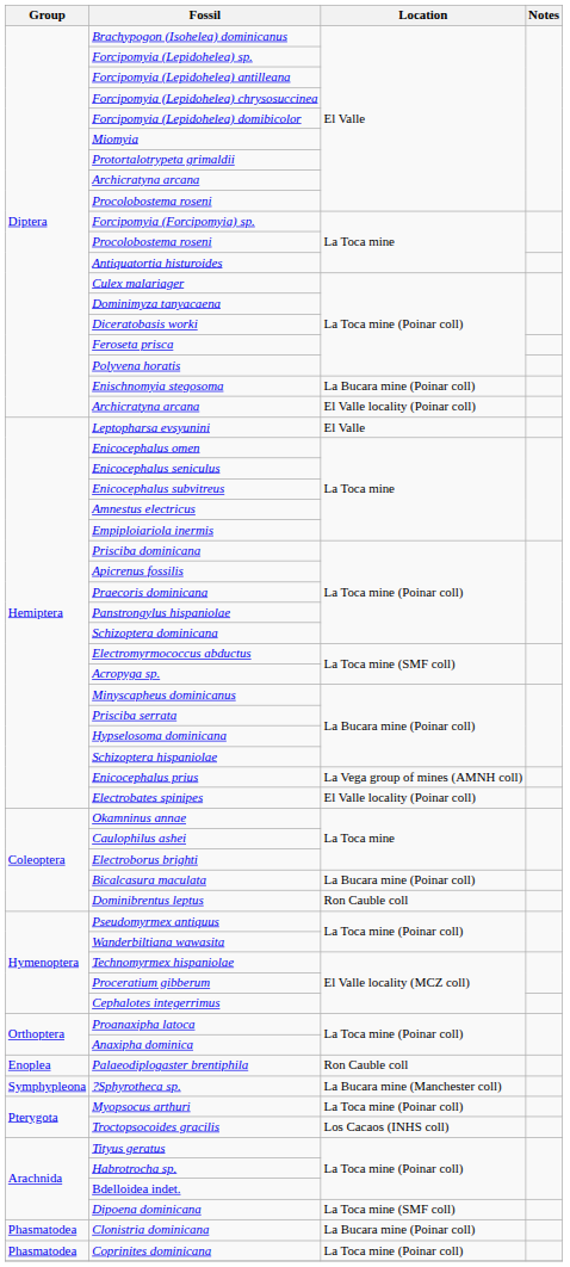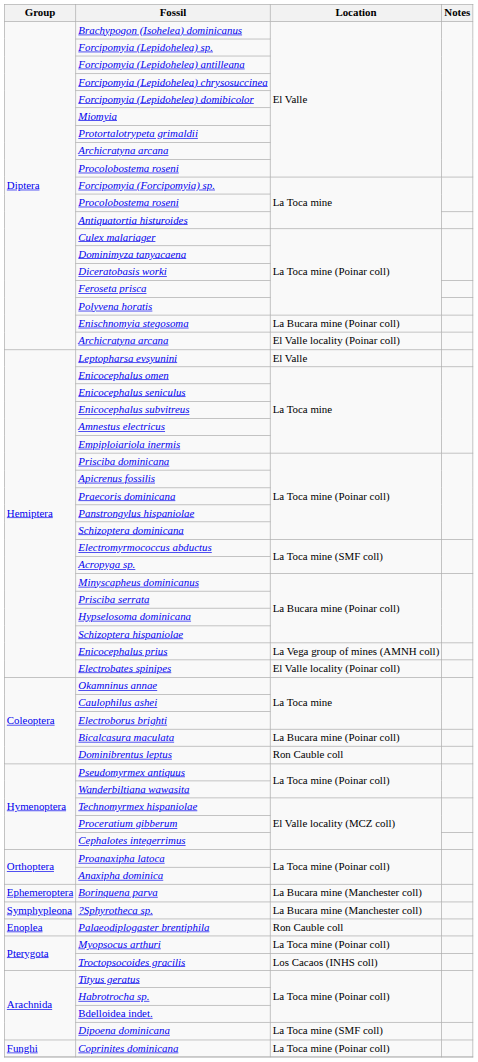+ row: Ephemeroptera | Borinquena parva | La Bucara mine (Manchester coll)
rows swapped: Palaeodiplogaster brentiphila <-> ?Sphyrotheca sp.
- row: Phasmatodea | Clonistria dominicana | La Bucara mine (Poinar coll)
Coprinites dominicana | Group: Phasmatodea -> Funghi
